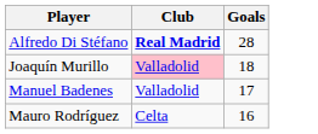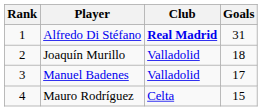+ column: Rank | 1 | 2 | 3 | 4
Alfredo Di Stéfano | Goals: 28 -> 31
Joaquín Murillo | Club: pink background -> no background
Mauro Rodríguez | Goals: 16 -> 15
